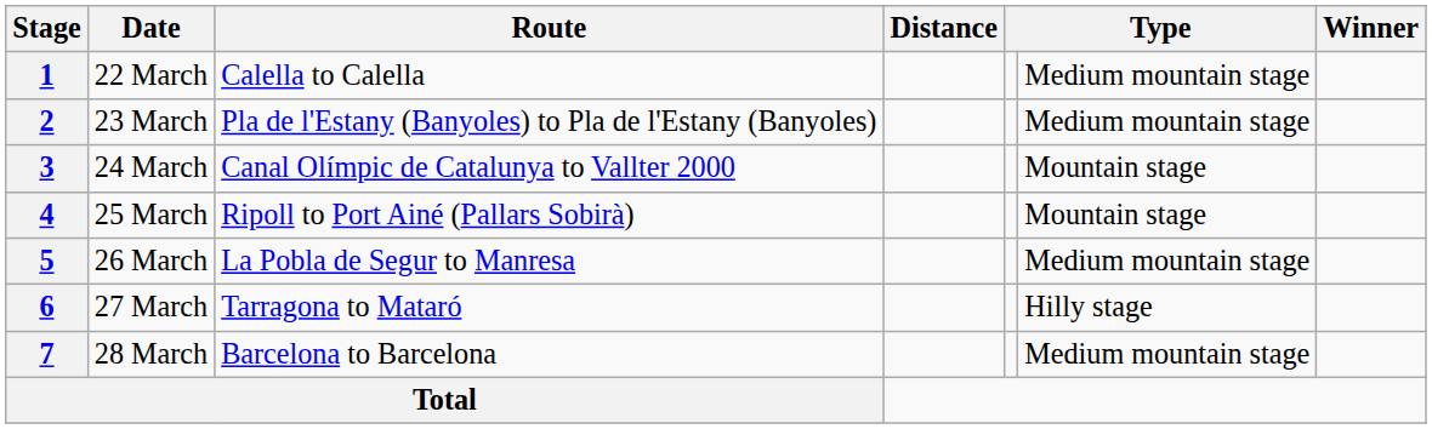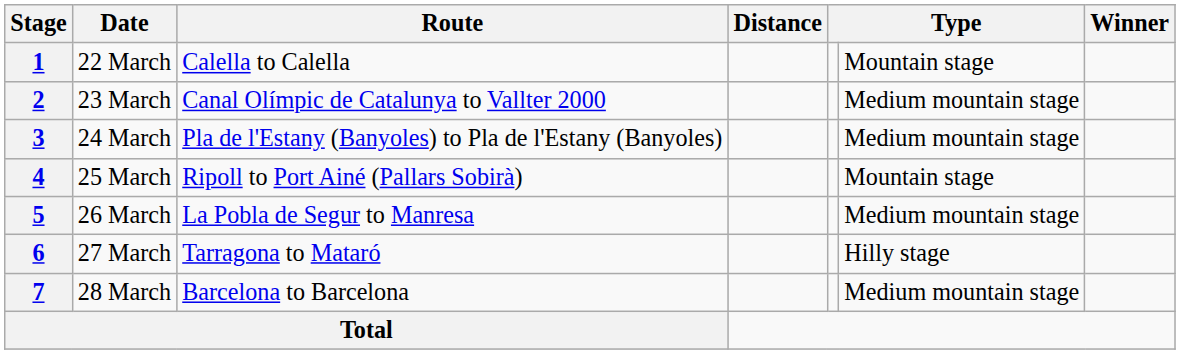1 | column 6: Medium mountain stage -> Mountain stage
2 | Route: Pla de l'Estany (Banyoles) to Pla de l'Estany (Banyoles) -> Canal Olímpic de Catalunya to Vallter 2000
3 | Route: Canal Olímpic de Catalunya to Vallter 2000 -> Pla de l'Estany (Banyoles) to Pla de l'Estany (Banyoles)
3 | column 6: Mountain stage -> Medium mountain stage
